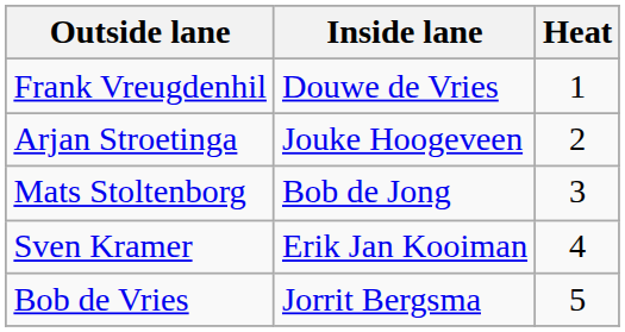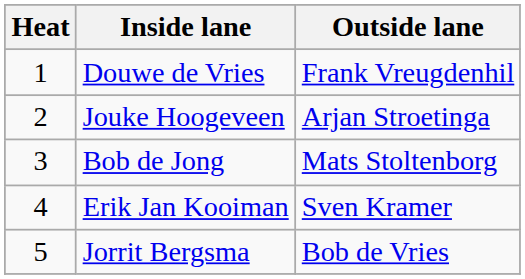columns swapped: Heat <-> Outside lane
